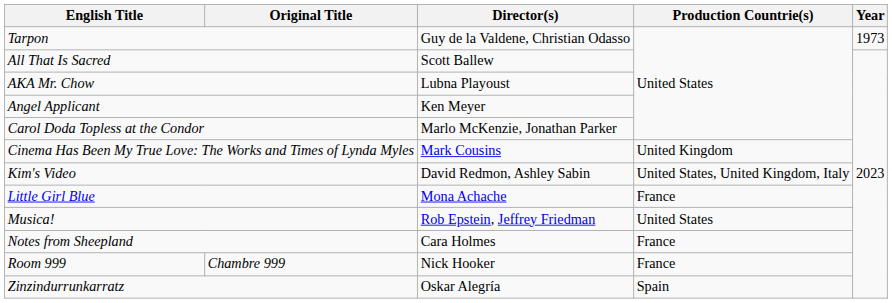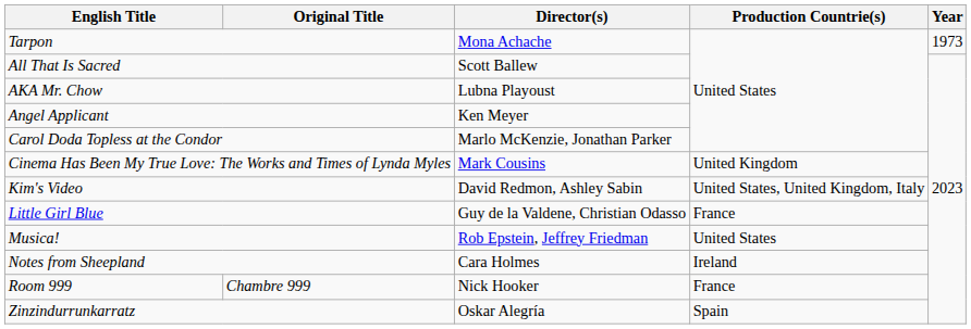Tarpon | Director(s): Guy de la Valdene, Christian Odasso -> Mona Achache
Little Girl Blue | Director(s): Mona Achache -> Guy de la Valdene, Christian Odasso
Notes from Sheepland | Production Countrie(s): France -> Ireland
